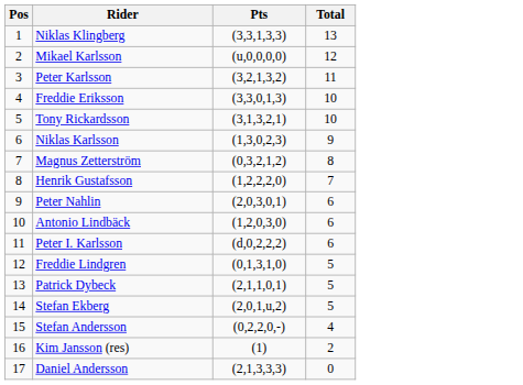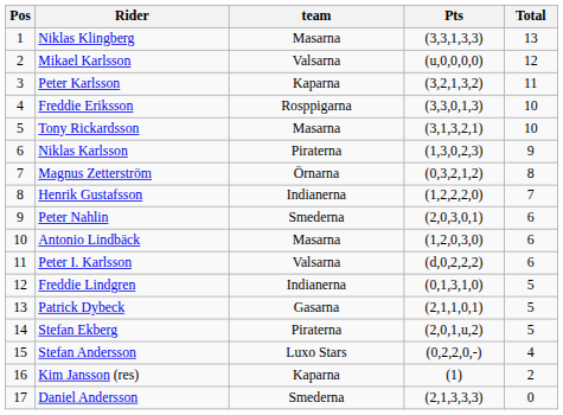+ column: team | Masarna | Valsarna | Kaparna | Rosppigarna | Masarna | Piraterna | Örnarna | Indianerna | Smederna | Masarna | Valsarna | Indianerna | Gasarna | Piraterna | Luxo Stars | Kaparna | Smederna
